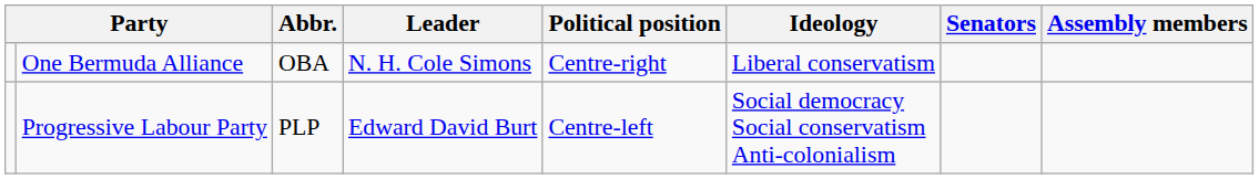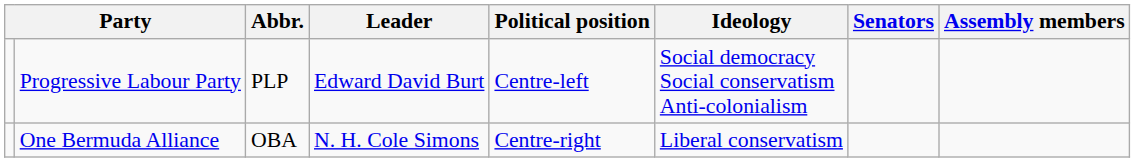rows swapped: Progressive Labour Party <-> One Bermuda Alliance
